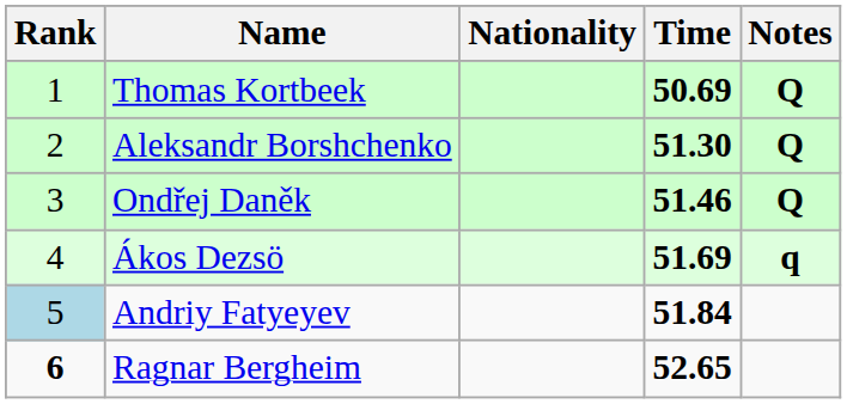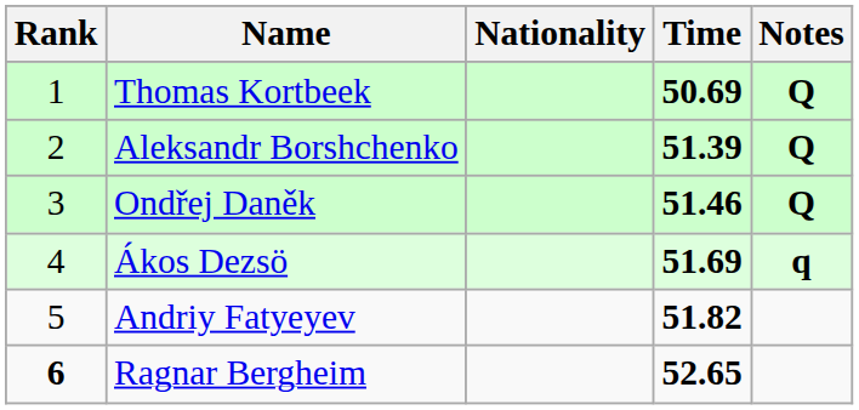Aleksandr Borshchenko | Time: 51.30 -> 51.39
Andriy Fatyeyev | Rank: lightblue background -> no background
Andriy Fatyeyev | Time: 51.84 -> 51.82
